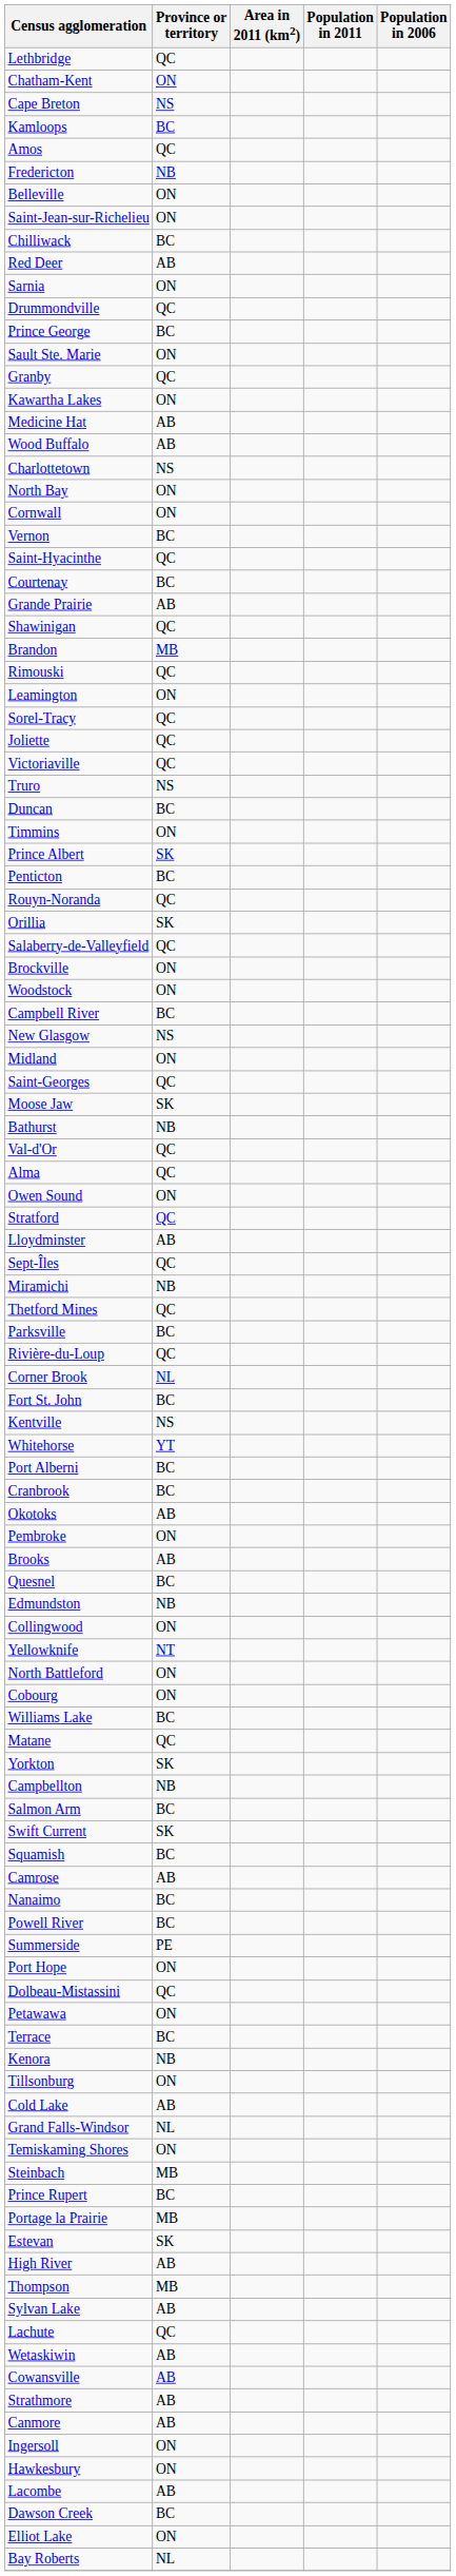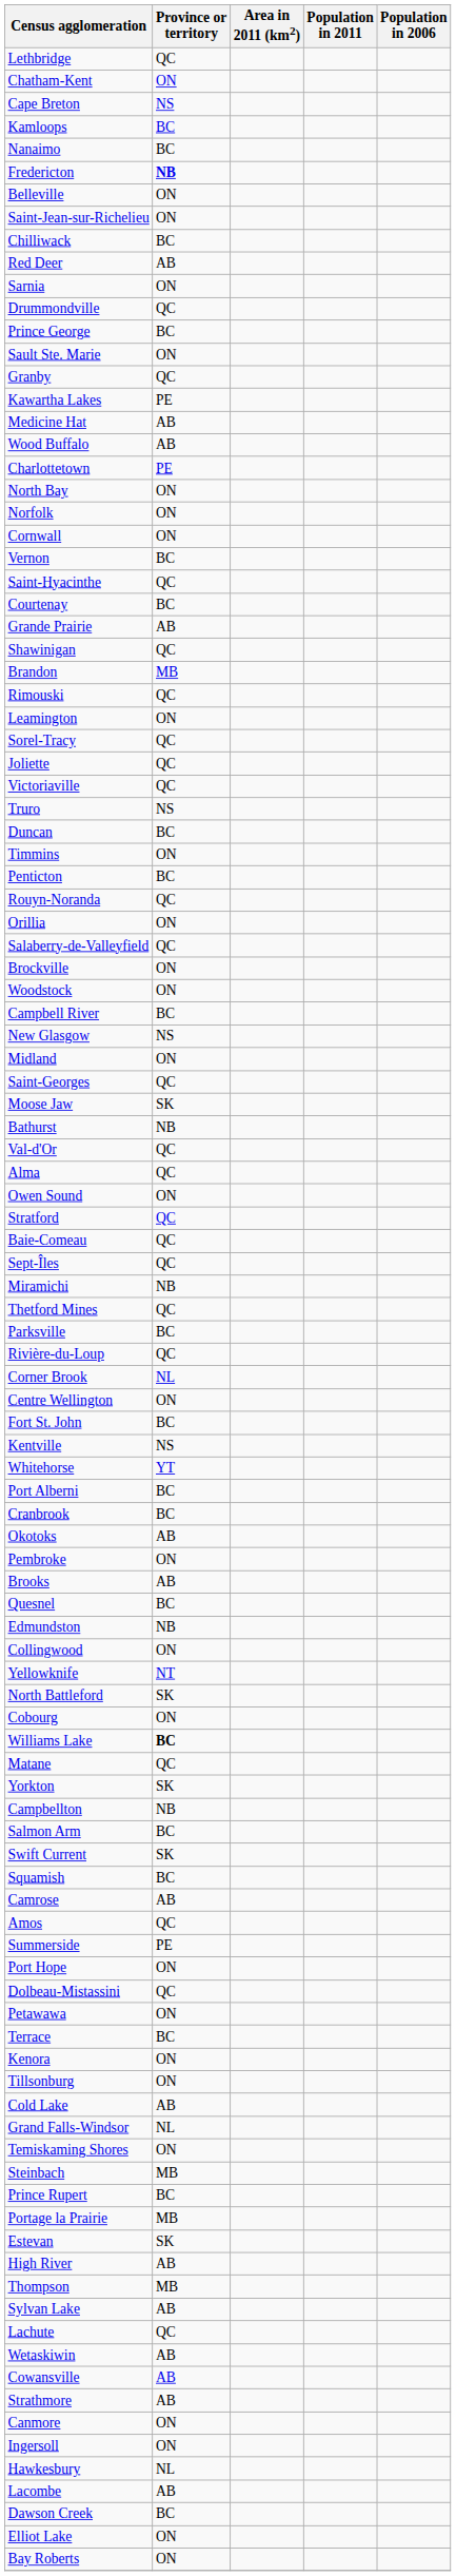rows swapped: Nanaimo <-> Amos
Fredericton | Province or territory: normal -> bold
Kawartha Lakes | Province or territory: ON -> PE
Charlottetown | Province or territory: NS -> PE
+ row: Norfolk | ON
- row: Prince Albert | SK
Orillia | Province or territory: SK -> ON
- row: Lloydminster | AB
+ row: Baie-Comeau | QC
+ row: Centre Wellington | ON
North Battleford | Province or territory: ON -> SK
Williams Lake | Province or territory: normal -> bold
- row: Powell River | BC
Kenora | Province or territory: NB -> ON
Canmore | Province or territory: AB -> ON
Hawkesbury | Province or territory: ON -> NL
Bay Roberts | Province or territory: NL -> ON
